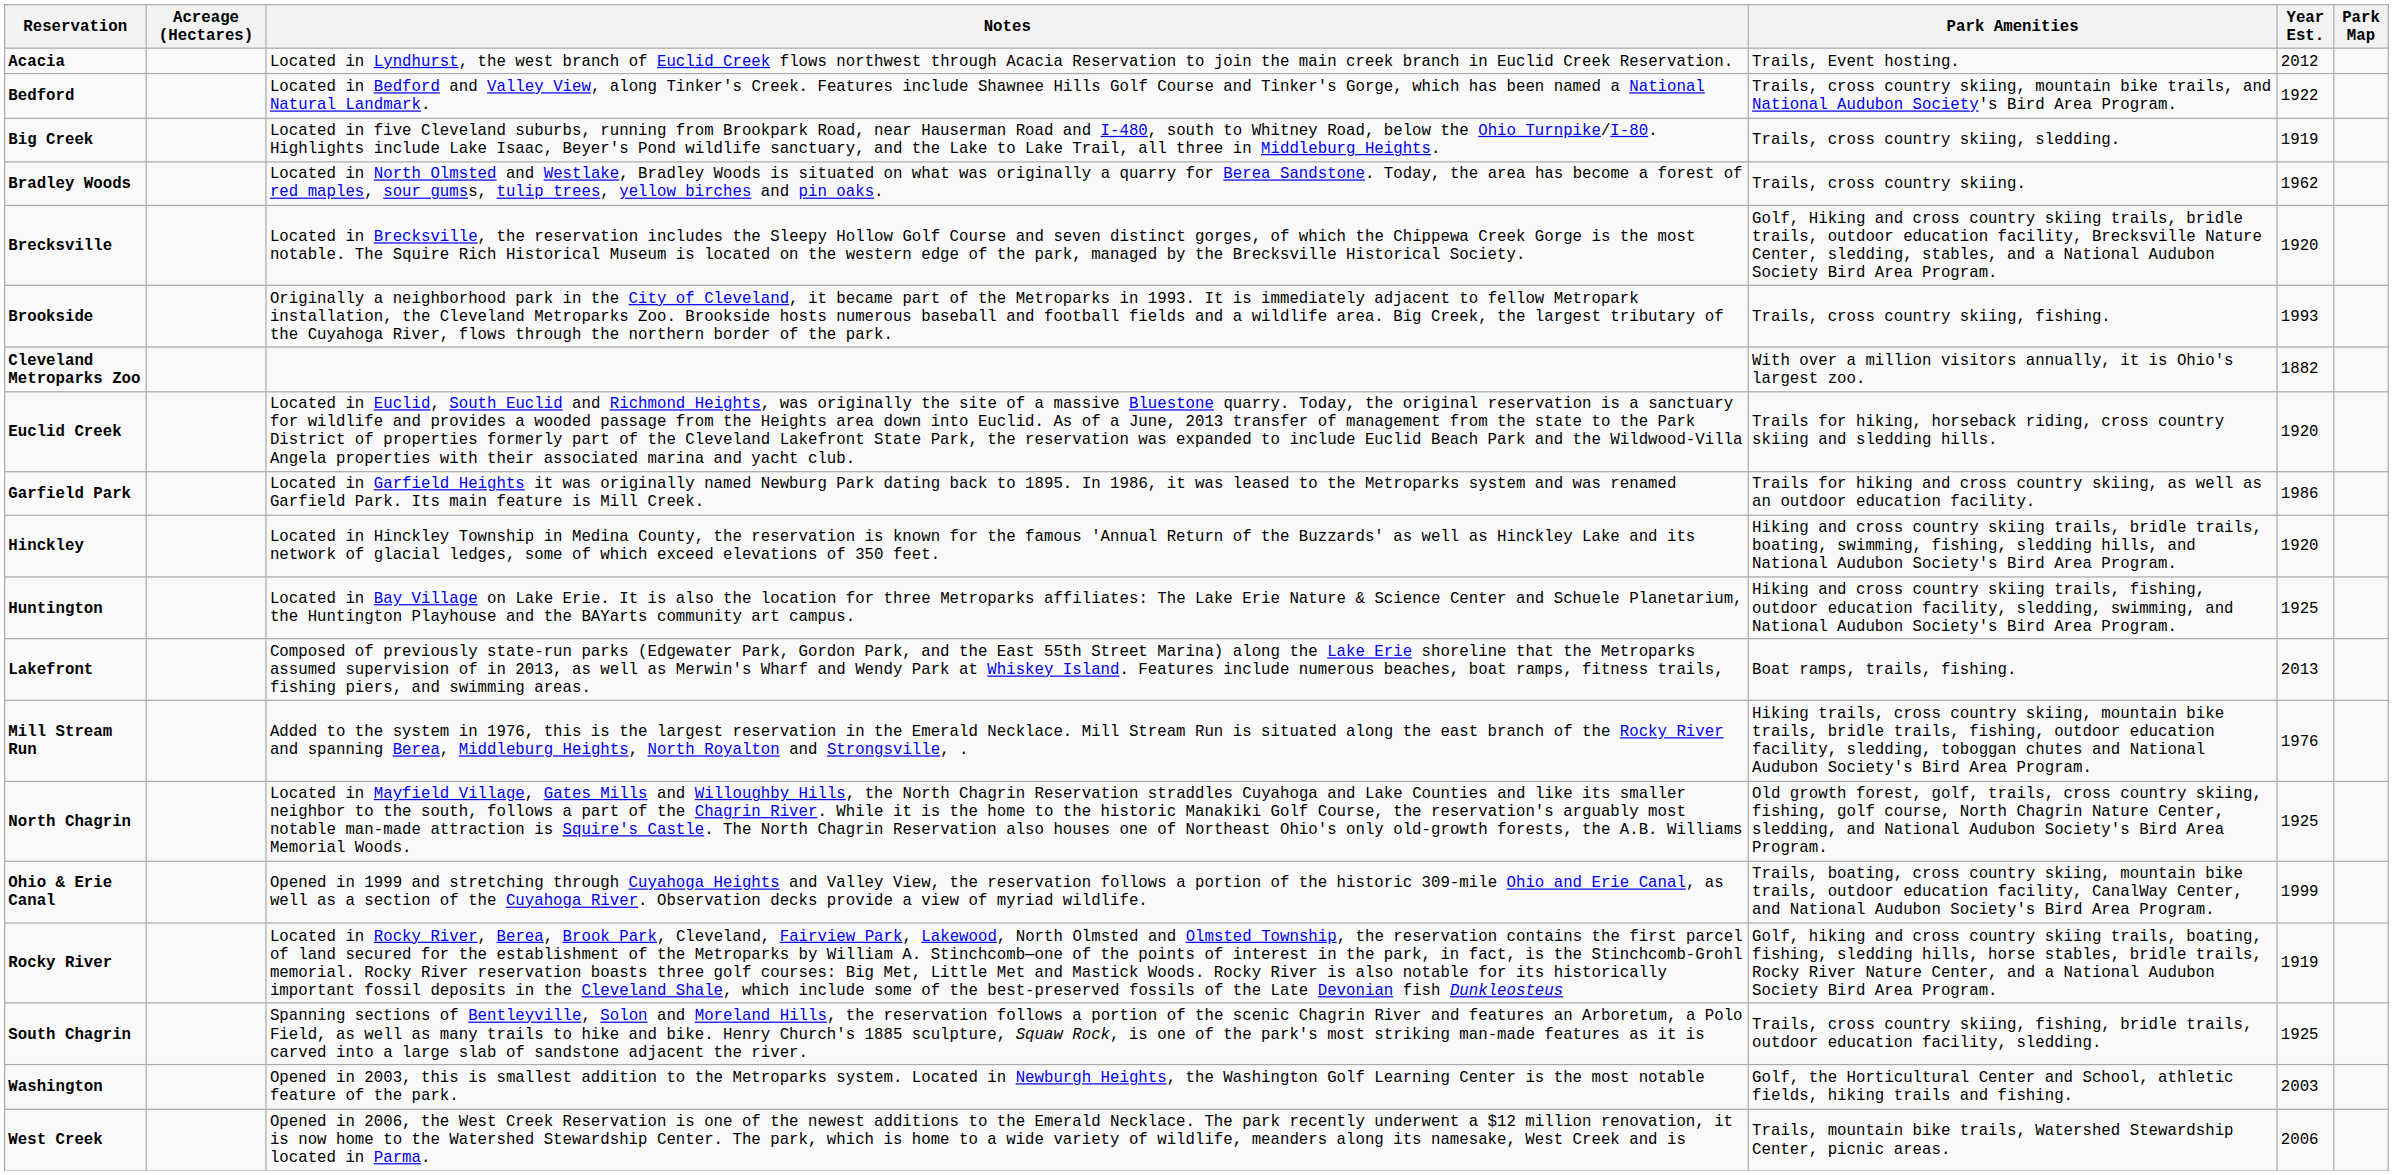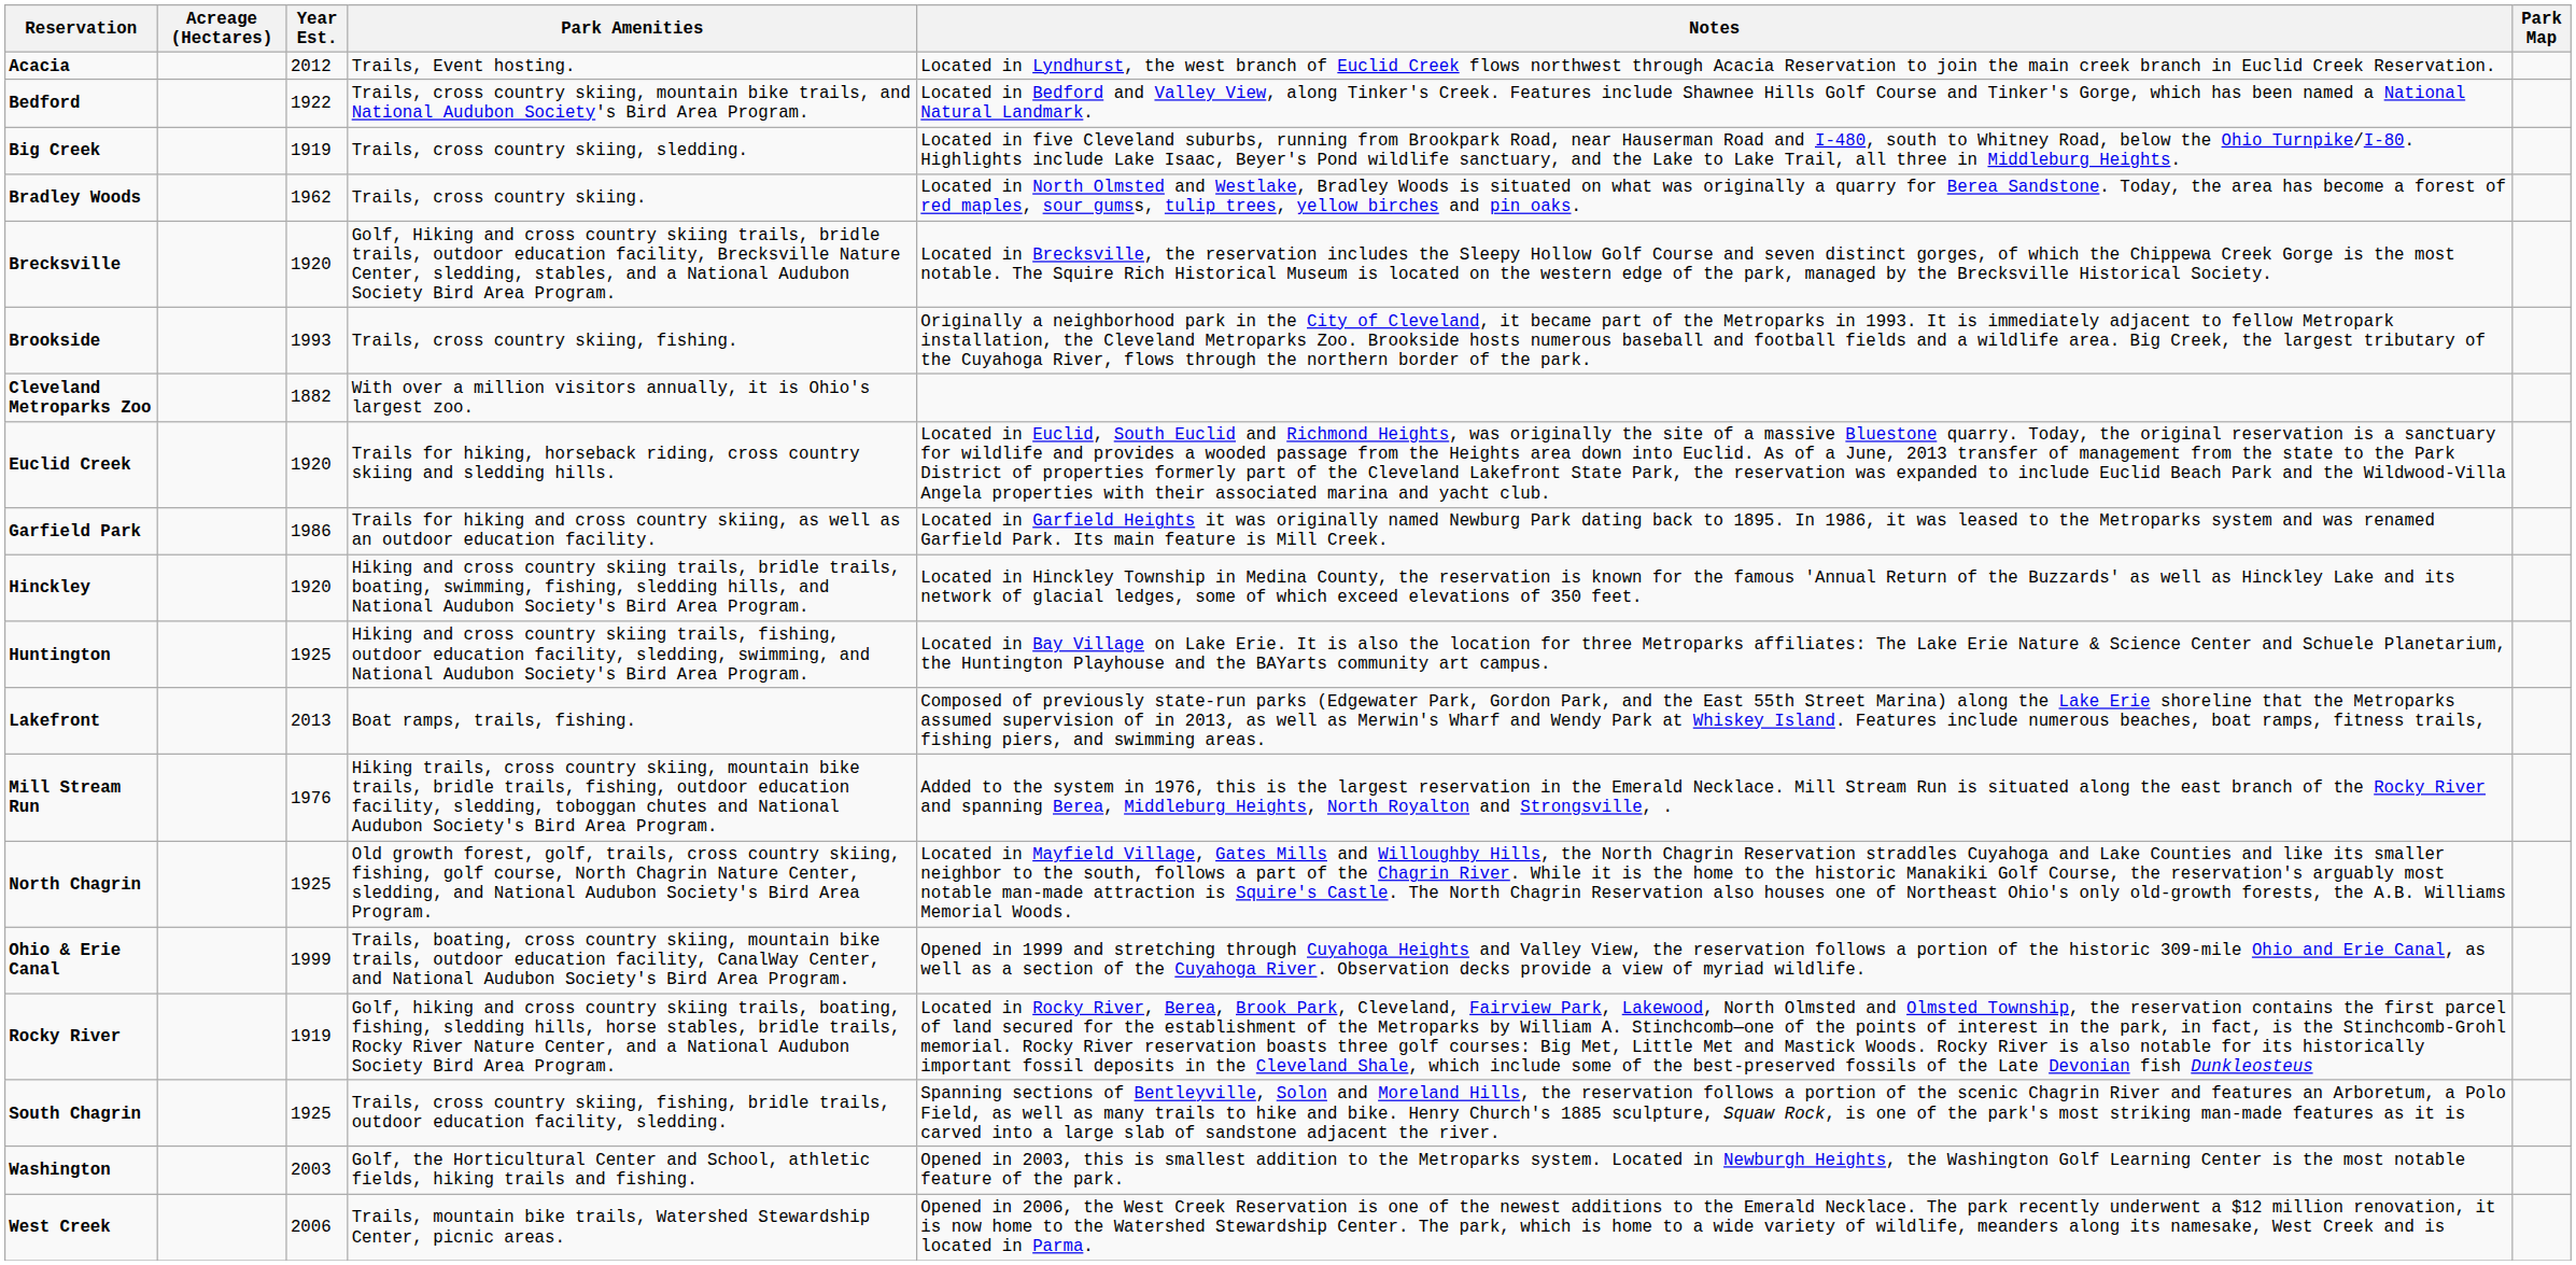columns swapped: Notes <-> Year Est.
